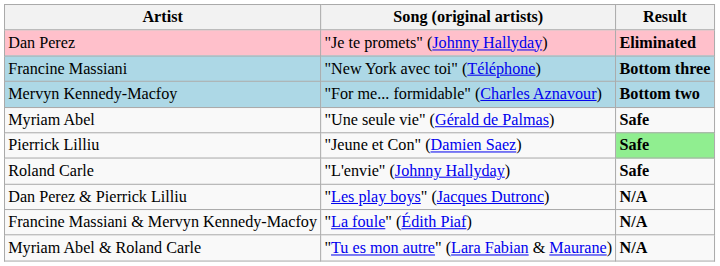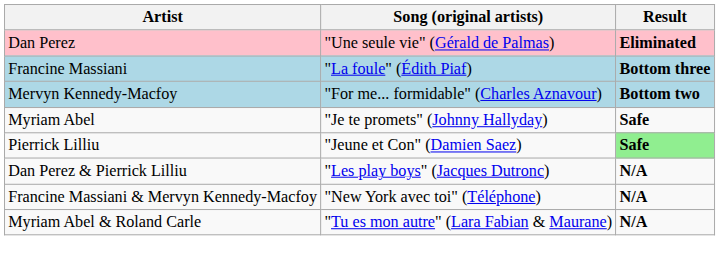Dan Perez | Song (original artists): "Je te promets" (Johnny Hallyday) -> "Une seule vie" (Gérald de Palmas)
Francine Massiani | Song (original artists): "New York avec toi" (Téléphone) -> "La foule" (Édith Piaf)
Myriam Abel | Song (original artists): "Une seule vie" (Gérald de Palmas) -> "Je te promets" (Johnny Hallyday)
- row: Roland Carle | "L'envie" (Johnny Hallyday) | Safe
Francine Massiani & Mervyn Kennedy-Macfoy | Song (original artists): "La foule" (Édith Piaf) -> "New York avec toi" (Téléphone)
